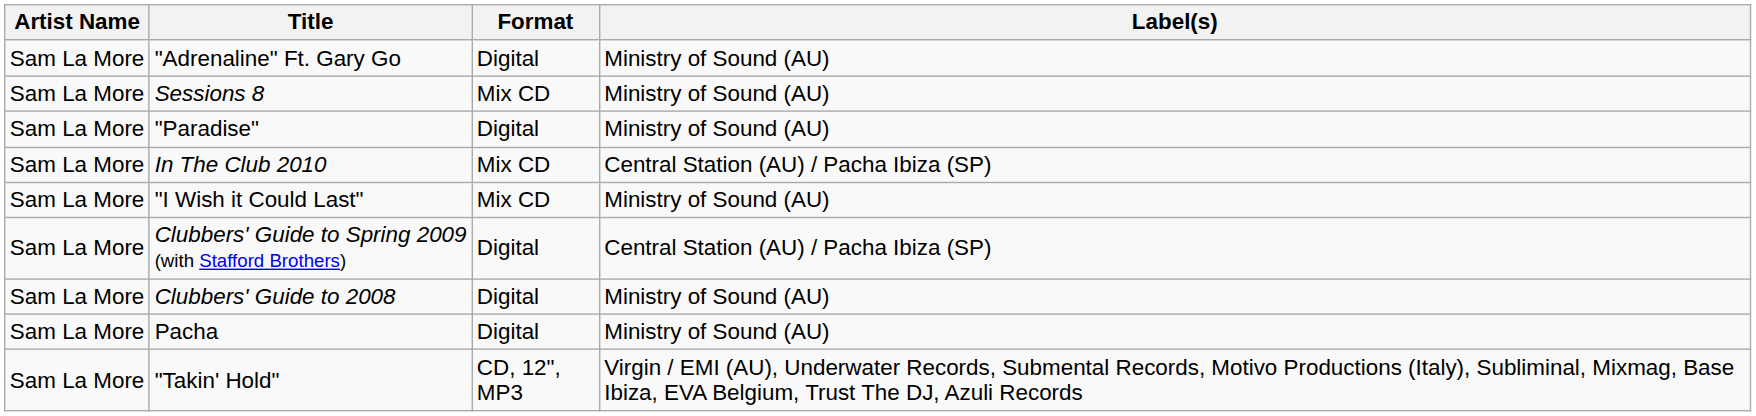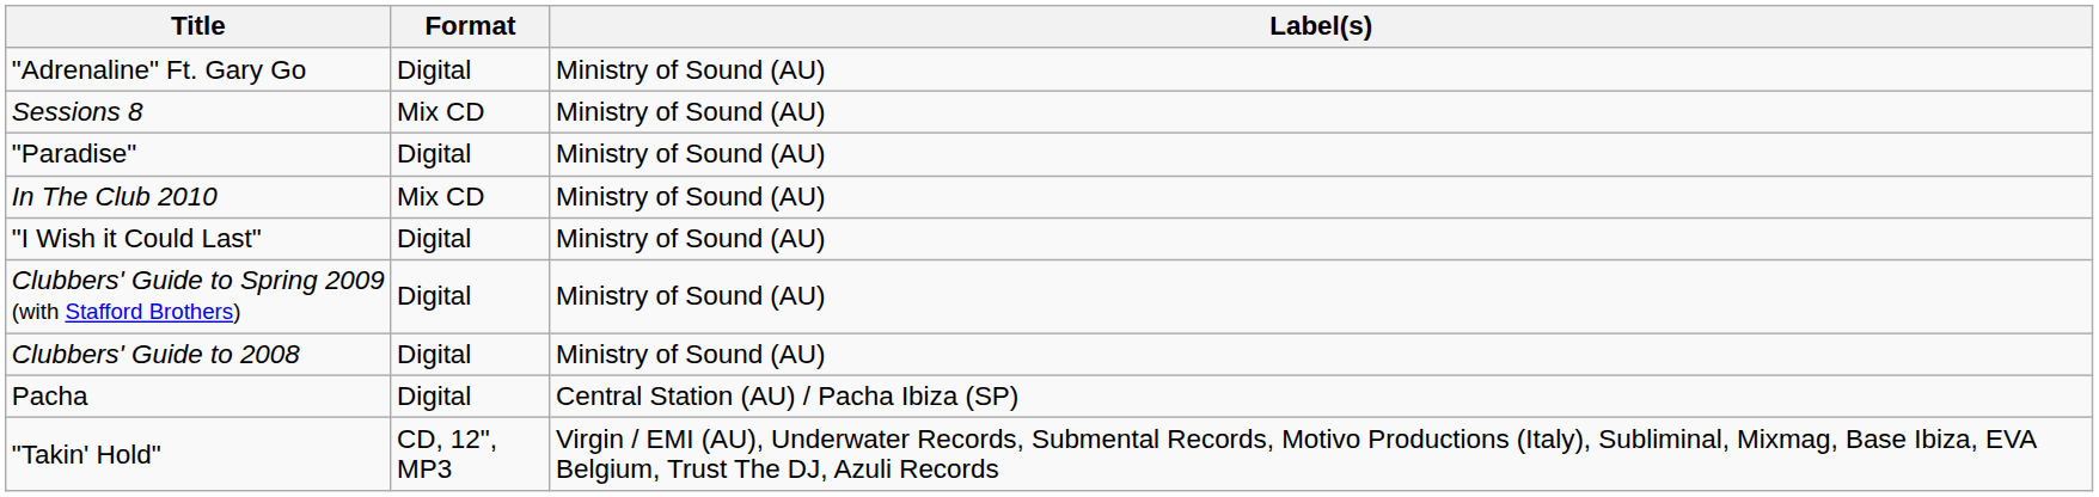- column: Artist Name | Sam La More | Sam La More | Sam La More | Sam La More | Sam La More | Sam La More | Sam La More | Sam La More | Sam La More
In The Club 2010 | Label(s): Central Station (AU) / Pacha Ibiza (SP) -> Ministry of Sound (AU)
"I Wish it Could Last" | Format: Mix CD -> Digital
Clubbers' Guide to Spring 2009 (with Stafford Brothers) | Label(s): Central Station (AU) / Pacha Ibiza (SP) -> Ministry of Sound (AU)
Pacha | Label(s): Ministry of Sound (AU) -> Central Station (AU) / Pacha Ibiza (SP)
